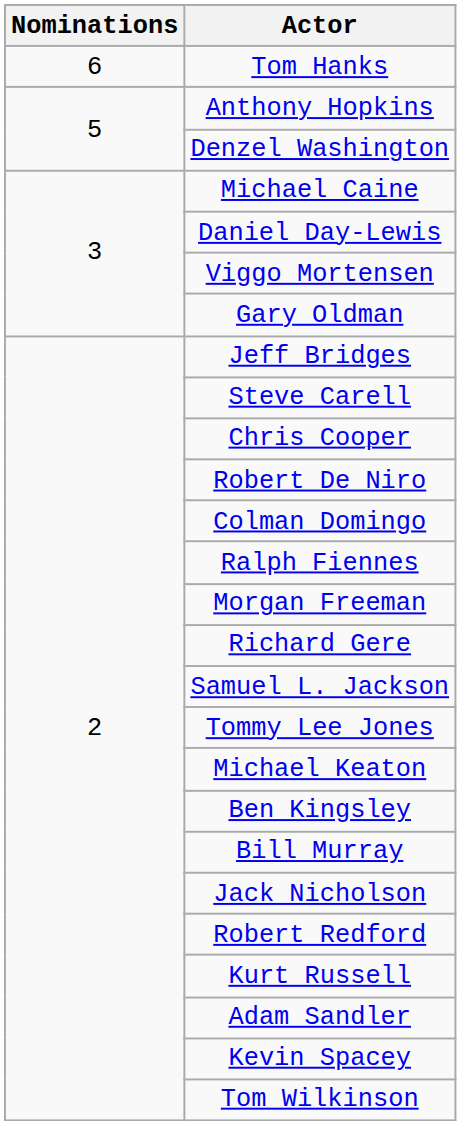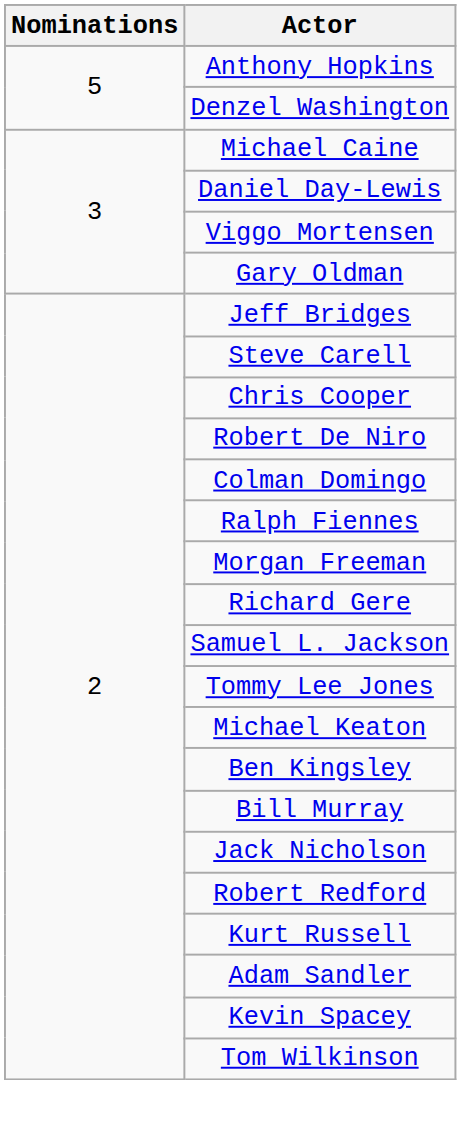- row: 6 | Tom Hanks
